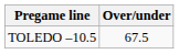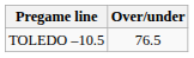TOLEDO –10.5 | Over/under: 67.5 -> 76.5
